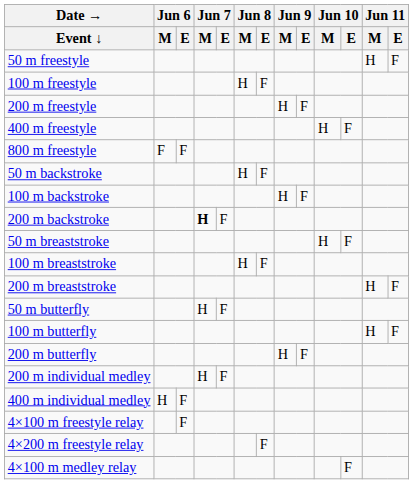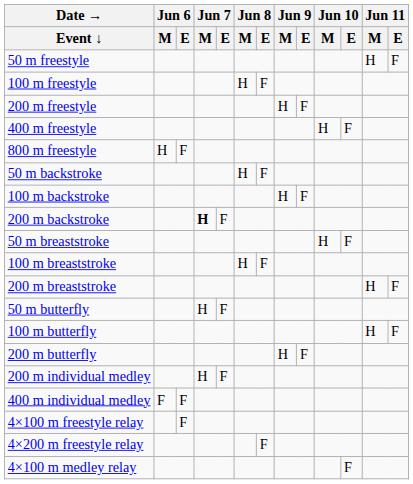800 m freestyle | Jun 6 / M: F -> H
400 m individual medley | Jun 6 / M: H -> F
